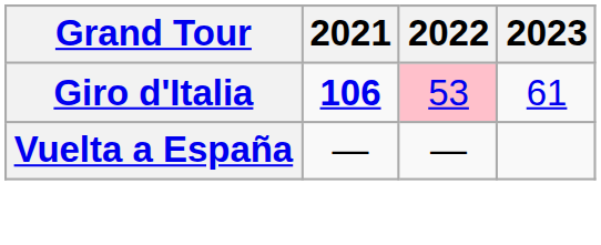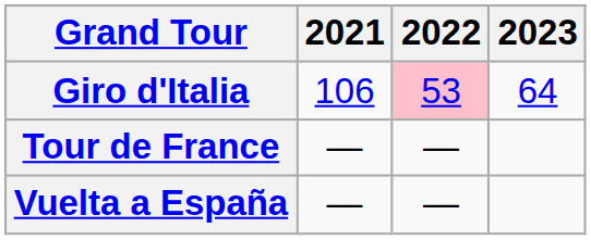Giro d'Italia | 2021: bold -> normal
Giro d'Italia | 2023: 61 -> 64
+ row: Tour de France | — | —
